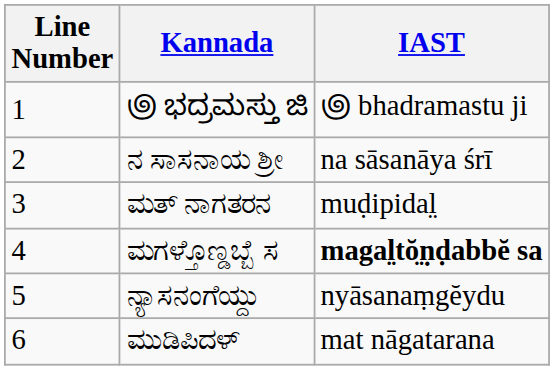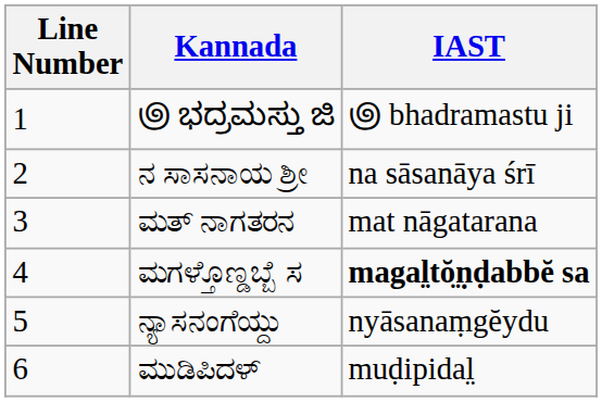ಮತ್ ನಾಗತರನ | IAST: muḍipidal̤ -> mat nāgatarana
ಮುಡಿಪಿದಳ್ | IAST: mat nāgatarana -> muḍipidal̤
